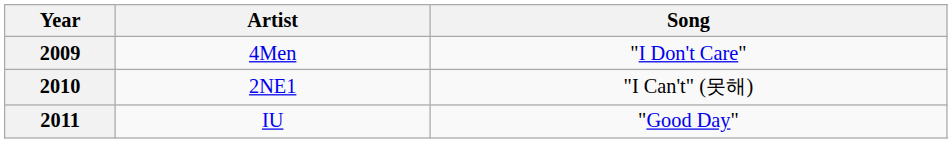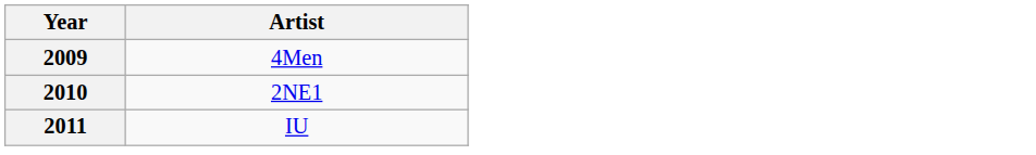- column: Song | "I Don't Care" | "I Can't" (못해) | "Good Day"
